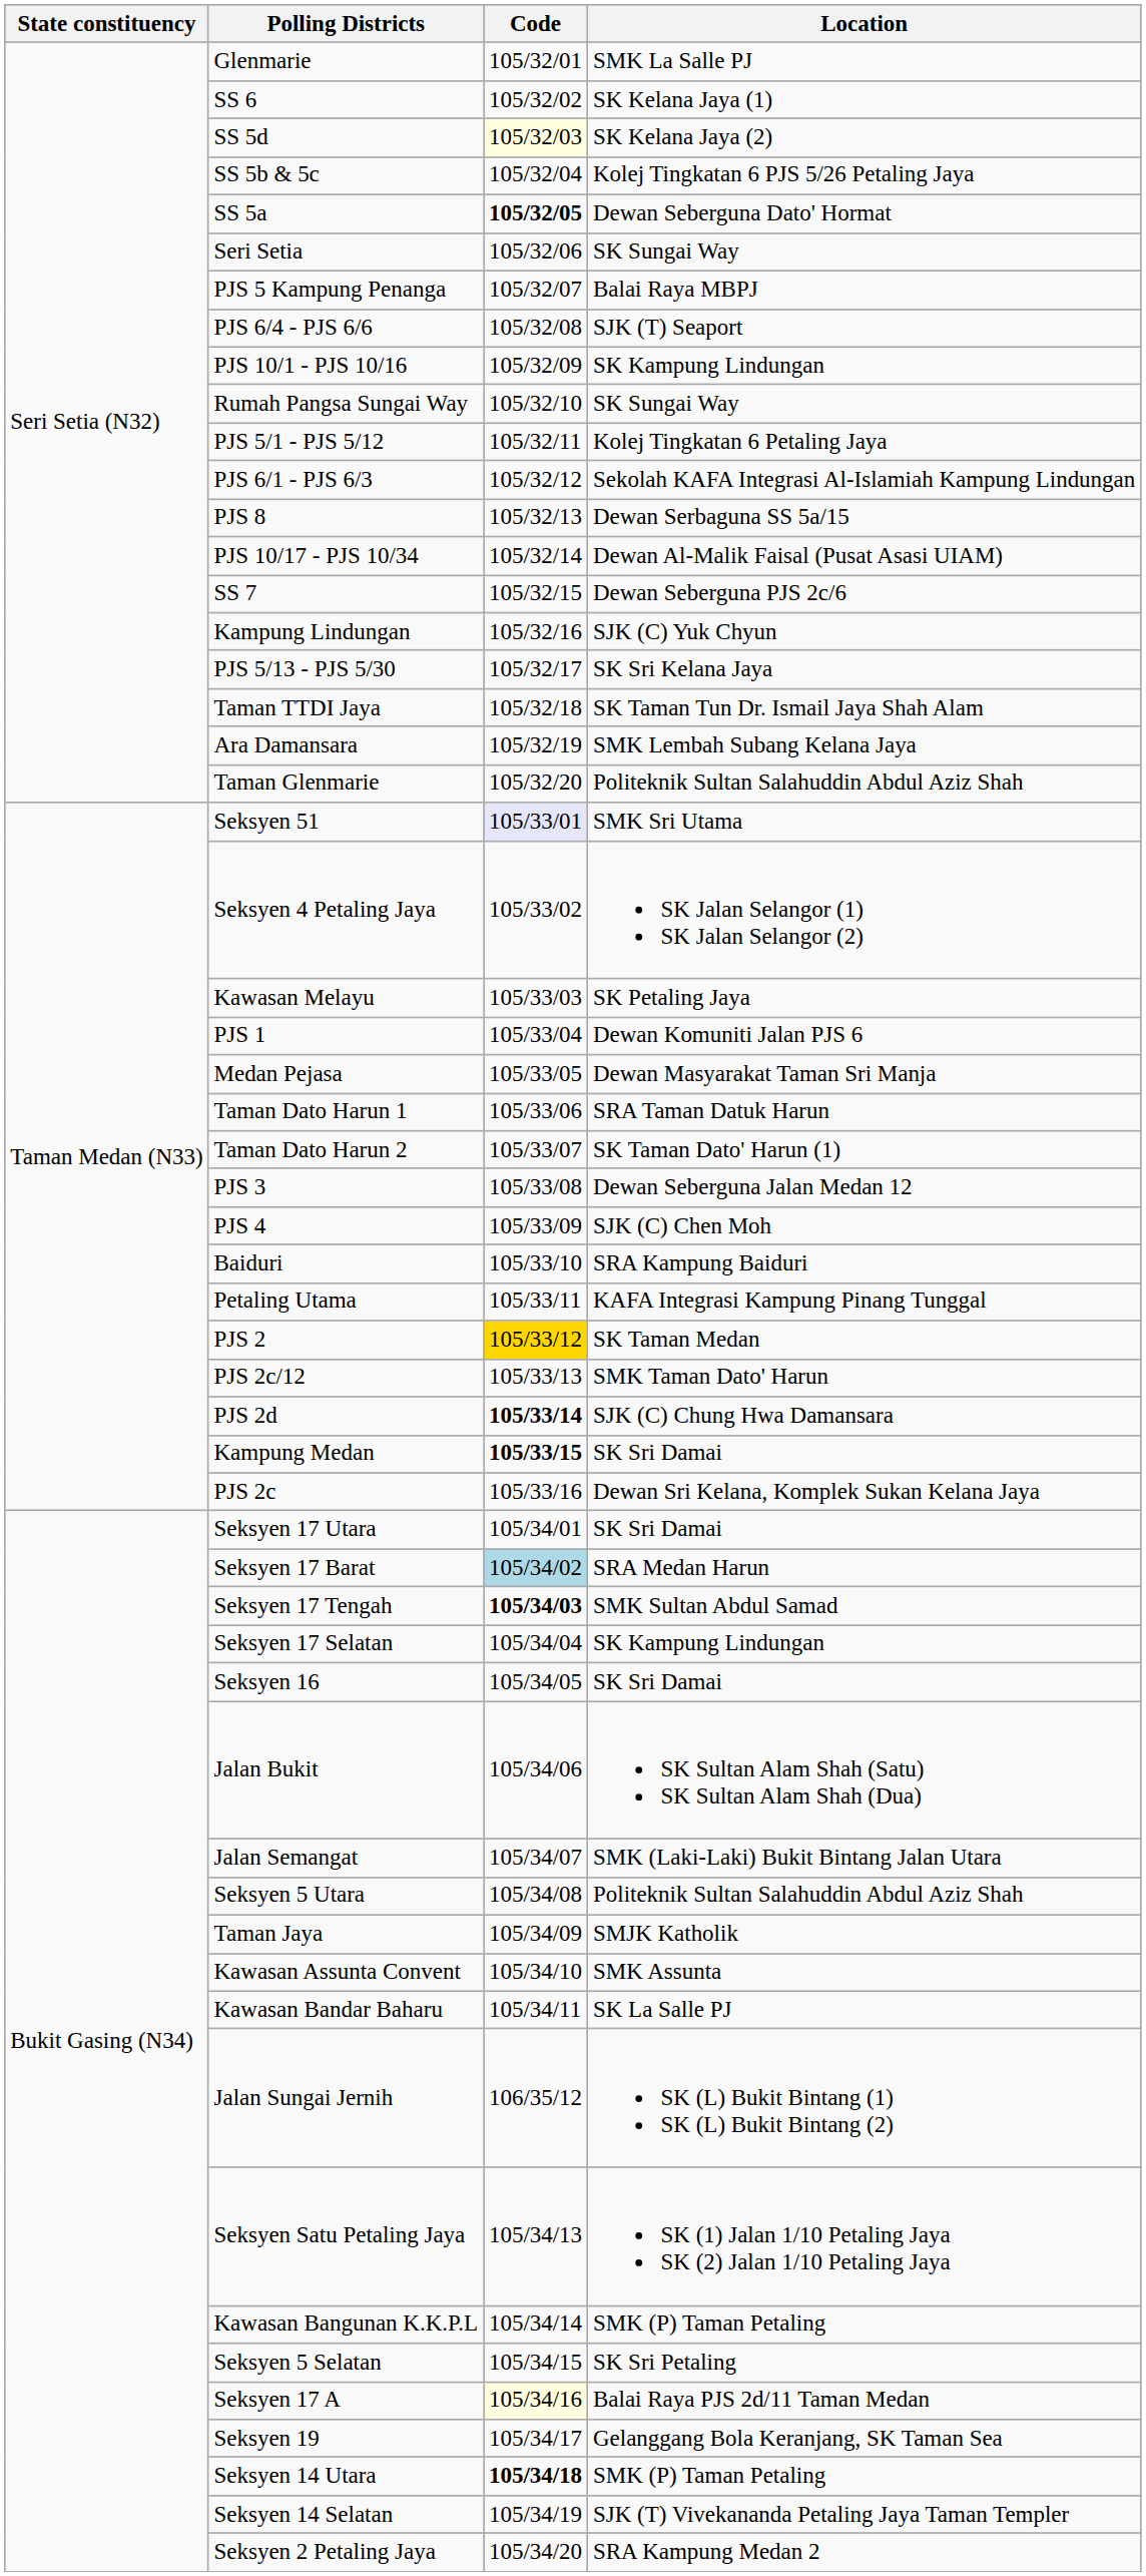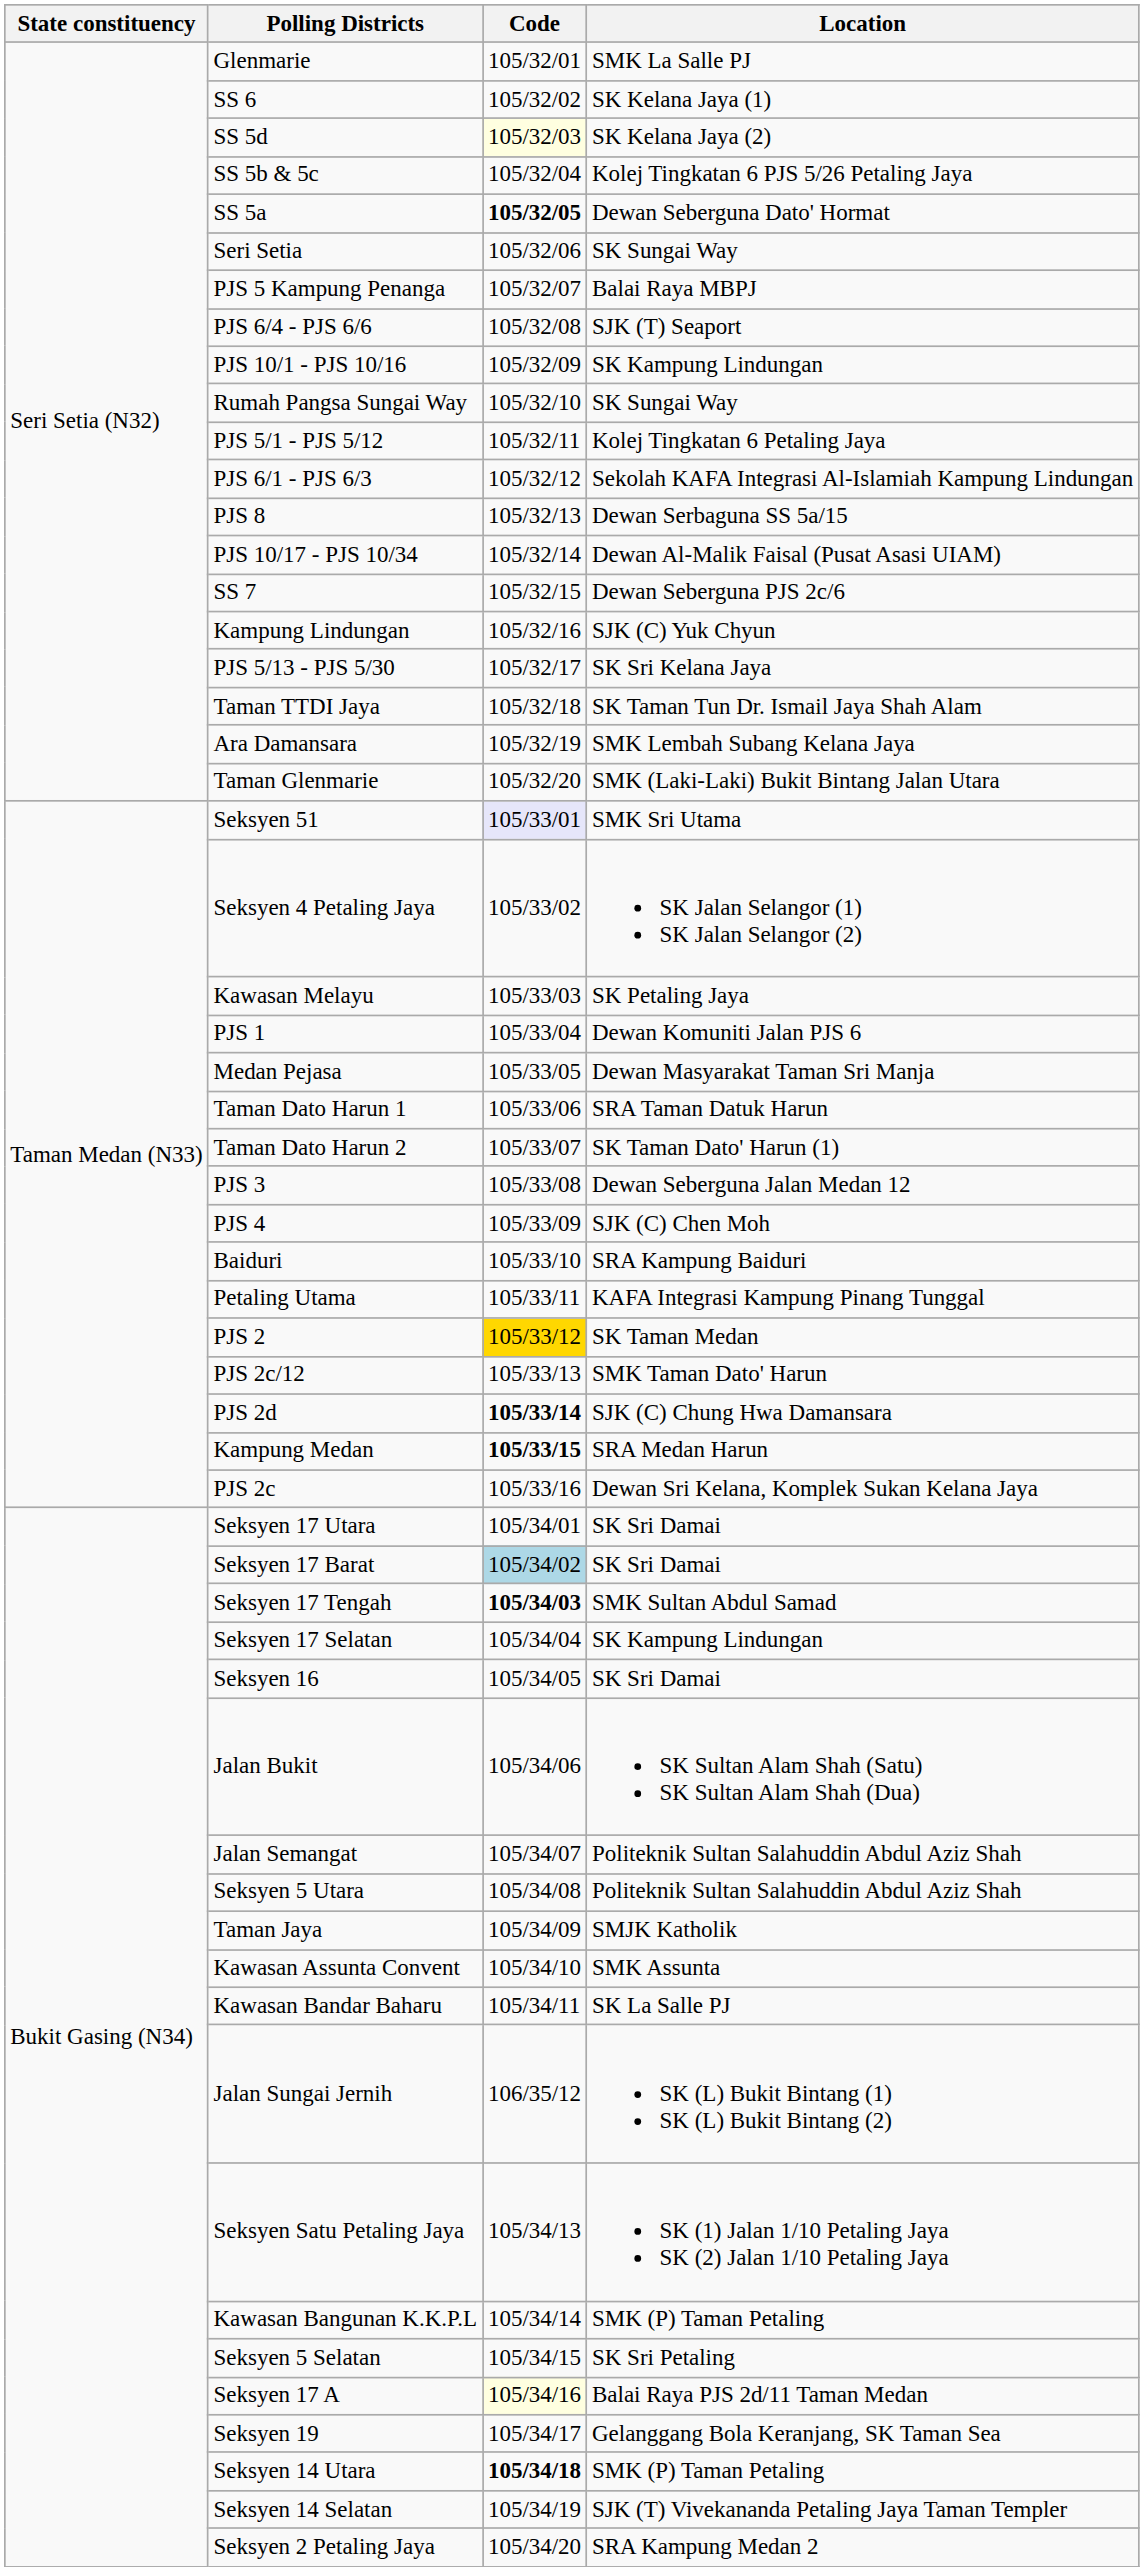Taman Glenmarie | Location: Politeknik Sultan Salahuddin Abdul Aziz Shah -> SMK (Laki-Laki) Bukit Bintang Jalan Utara
Kampung Medan | Location: SK Sri Damai -> SRA Medan Harun
Seksyen 17 Barat | Location: SRA Medan Harun -> SK Sri Damai
Jalan Semangat | Location: SMK (Laki-Laki) Bukit Bintang Jalan Utara -> Politeknik Sultan Salahuddin Abdul Aziz Shah
